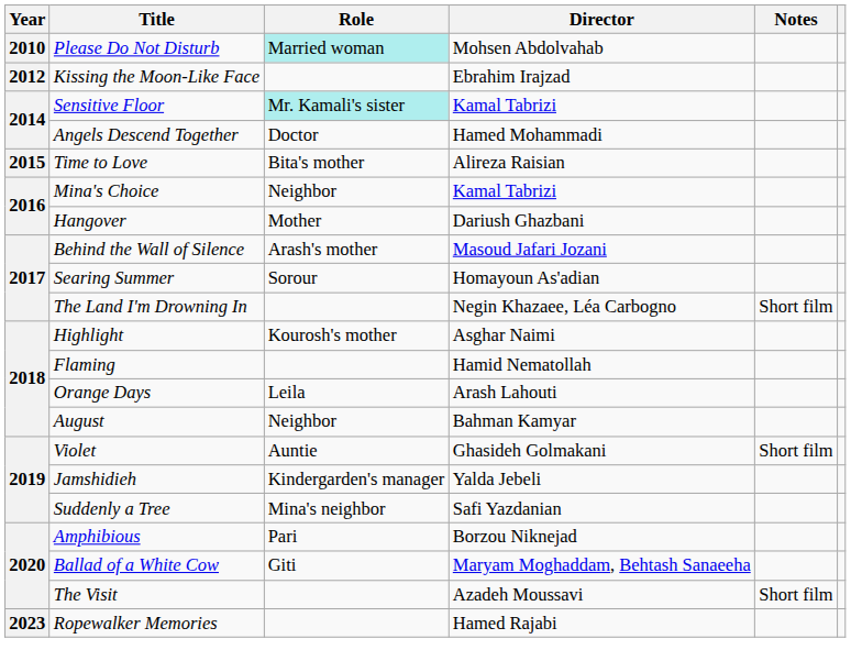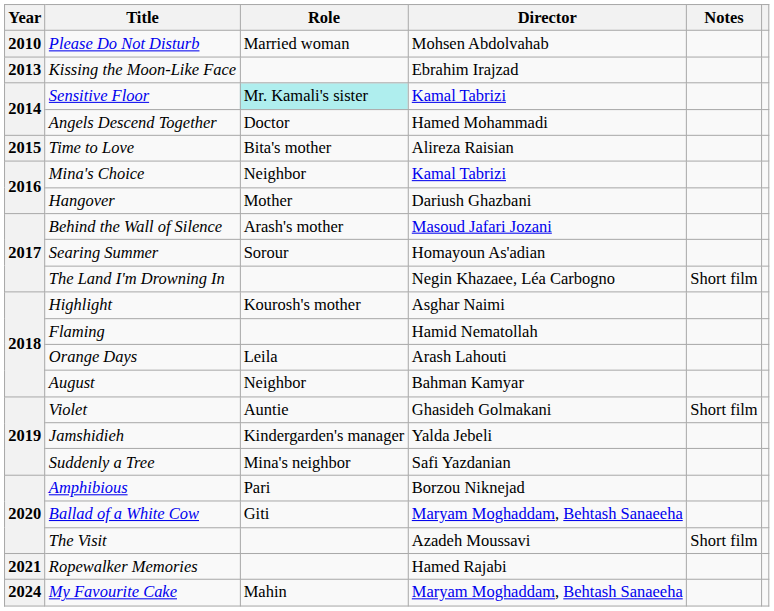Please Do Not Disturb | Role: paleturquoise background -> no background
Kissing the Moon-Like Face | Year: 2012 -> 2013
Ropewalker Memories | Year: 2023 -> 2021
+ row: 2024 | My Favourite Cake | Mahin | Maryam Moghaddam, Behtash Sanaeeha
